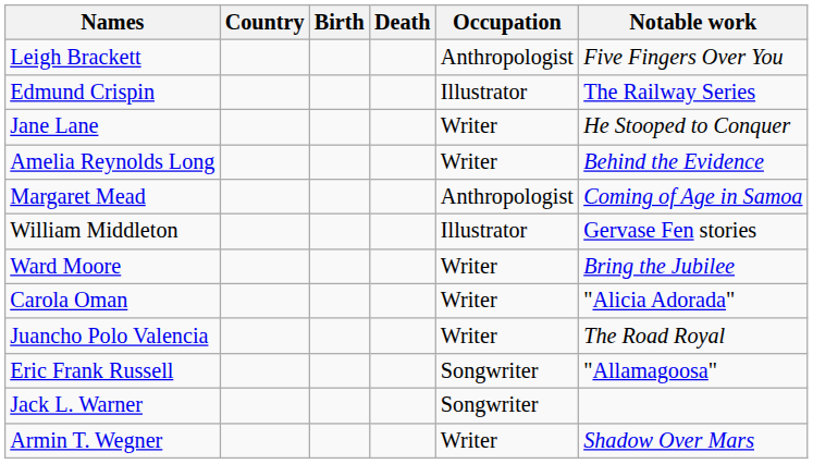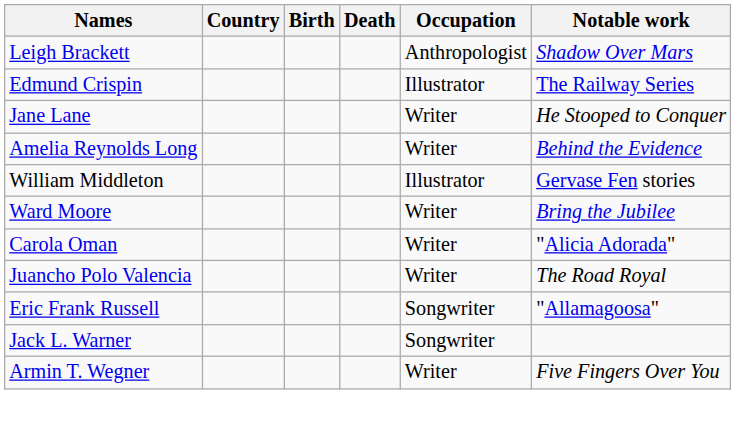Leigh Brackett | Notable work: Five Fingers Over You -> Shadow Over Mars
- row: Margaret Mead | Anthropologist | Coming of Age in Samoa
Armin T. Wegner | Notable work: Shadow Over Mars -> Five Fingers Over You
